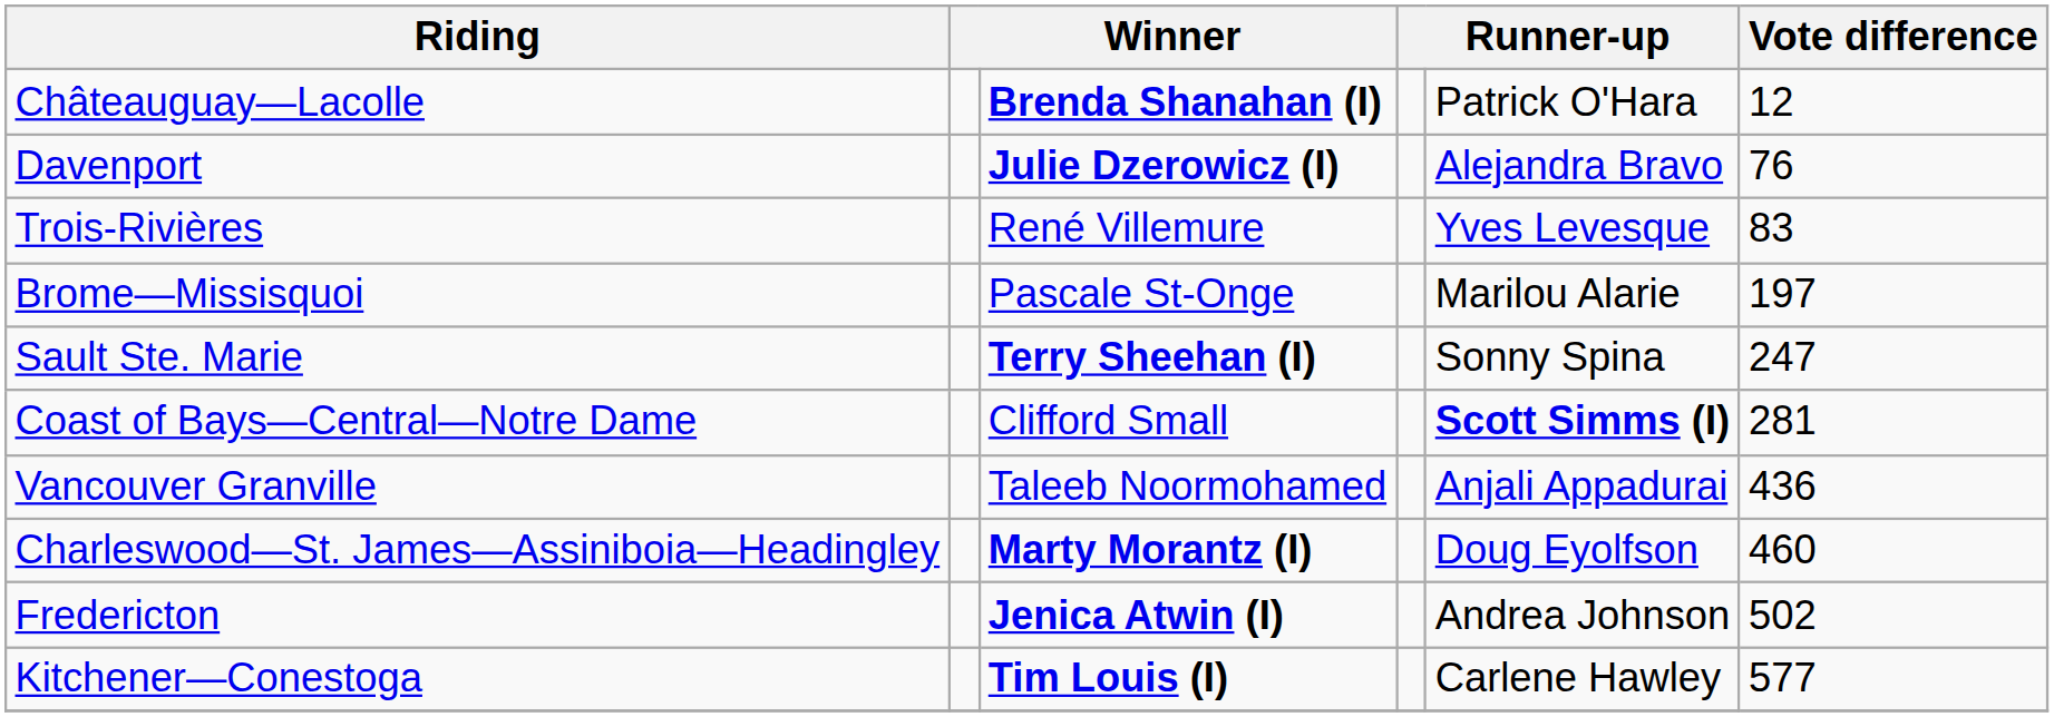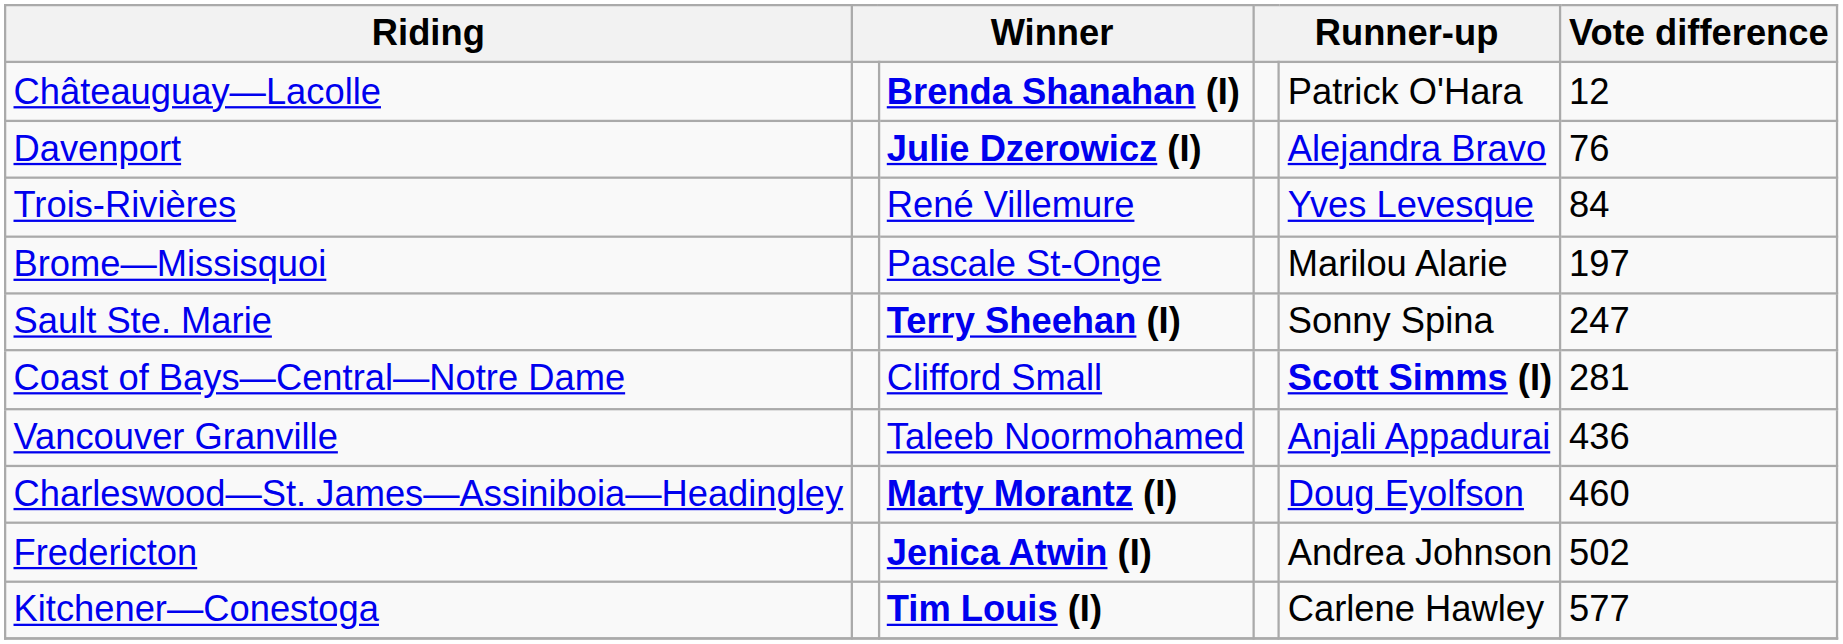Trois-Rivières | Vote difference: 83 -> 84
